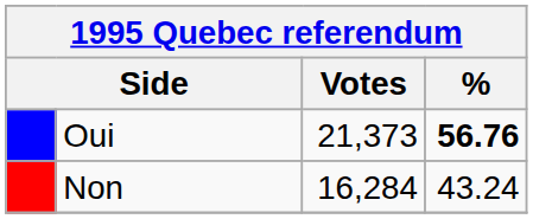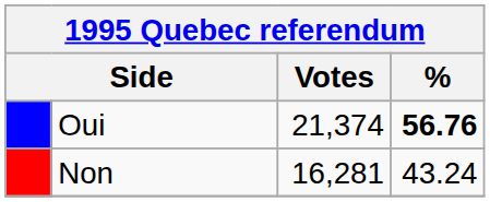Oui | Votes: 21,373 -> 21,374
Non | Votes: 16,284 -> 16,281
